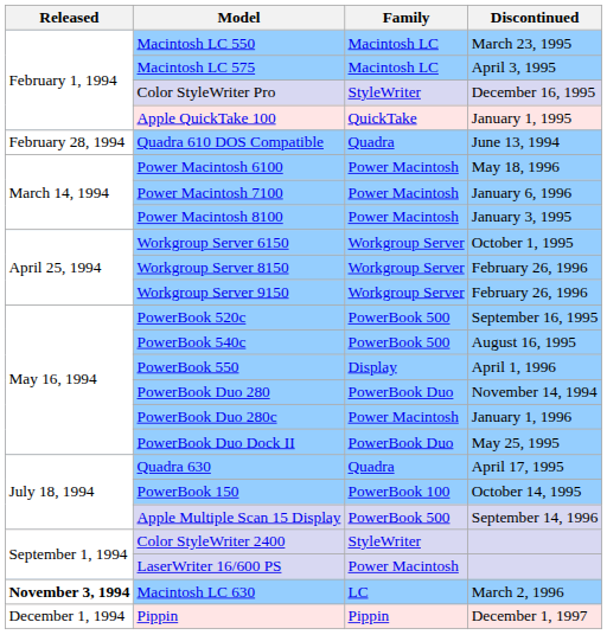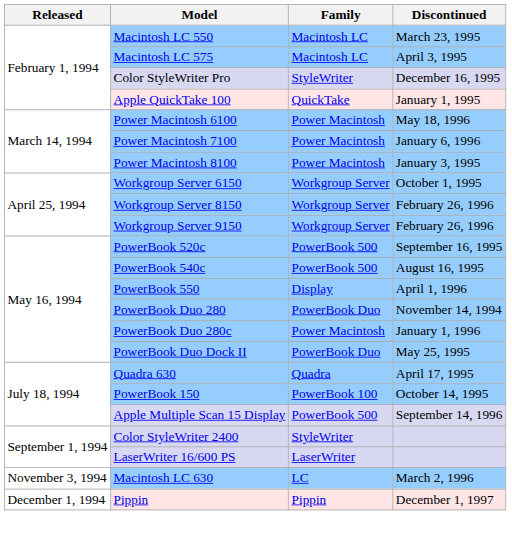- row: February 28, 1994 | Quadra 610 DOS Compatible | Quadra | June 13, 1994
LaserWriter 16/600 PS | Family: Power Macintosh -> LaserWriter
Macintosh LC 630 | Released: bold -> normal
